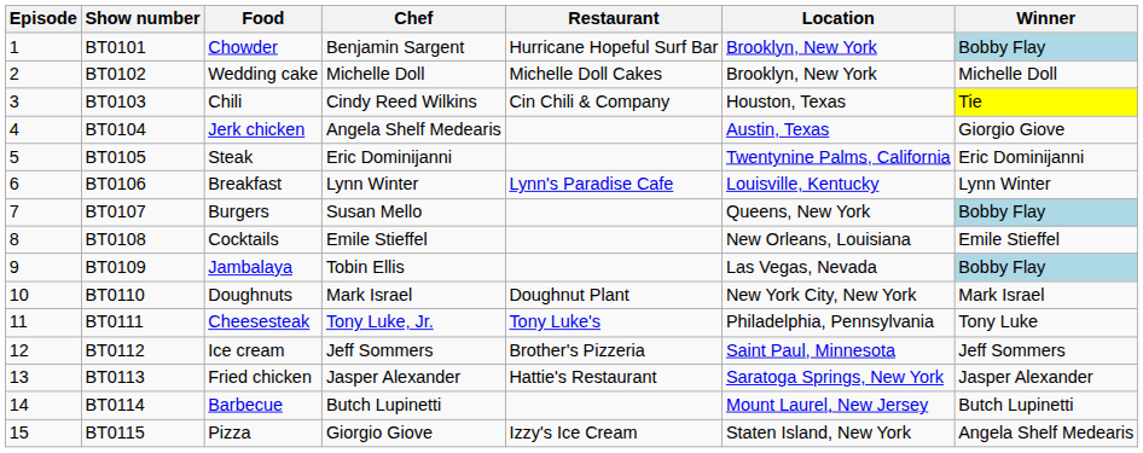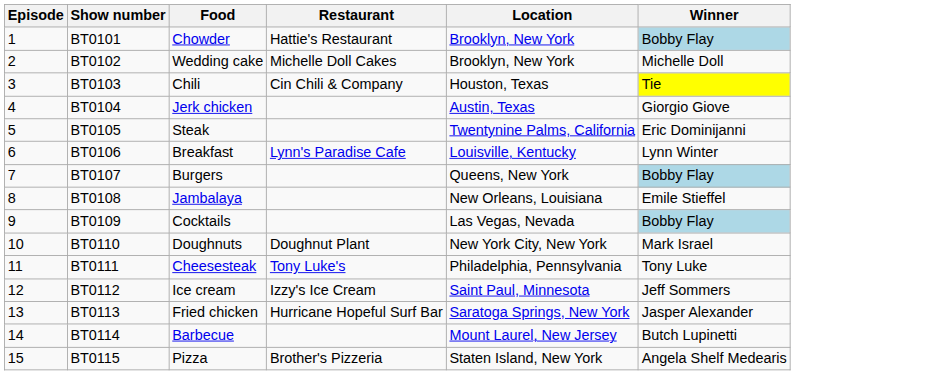- column: Chef | Benjamin Sargent | Michelle Doll | Cindy Reed Wilkins | Angela Shelf Medearis | Eric Dominijanni | Lynn Winter | Susan Mello | Emile Stieffel | Tobin Ellis | Mark Israel | Tony Luke, Jr. | Jeff Sommers | Jasper Alexander | Butch Lupinetti | Giorgio Giove
BT0101 | Restaurant: Hurricane Hopeful Surf Bar -> Hattie's Restaurant
BT0108 | Food: Cocktails -> Jambalaya
BT0109 | Food: Jambalaya -> Cocktails
BT0112 | Restaurant: Brother's Pizzeria -> Izzy's Ice Cream
BT0113 | Restaurant: Hattie's Restaurant -> Hurricane Hopeful Surf Bar
BT0115 | Restaurant: Izzy's Ice Cream -> Brother's Pizzeria
